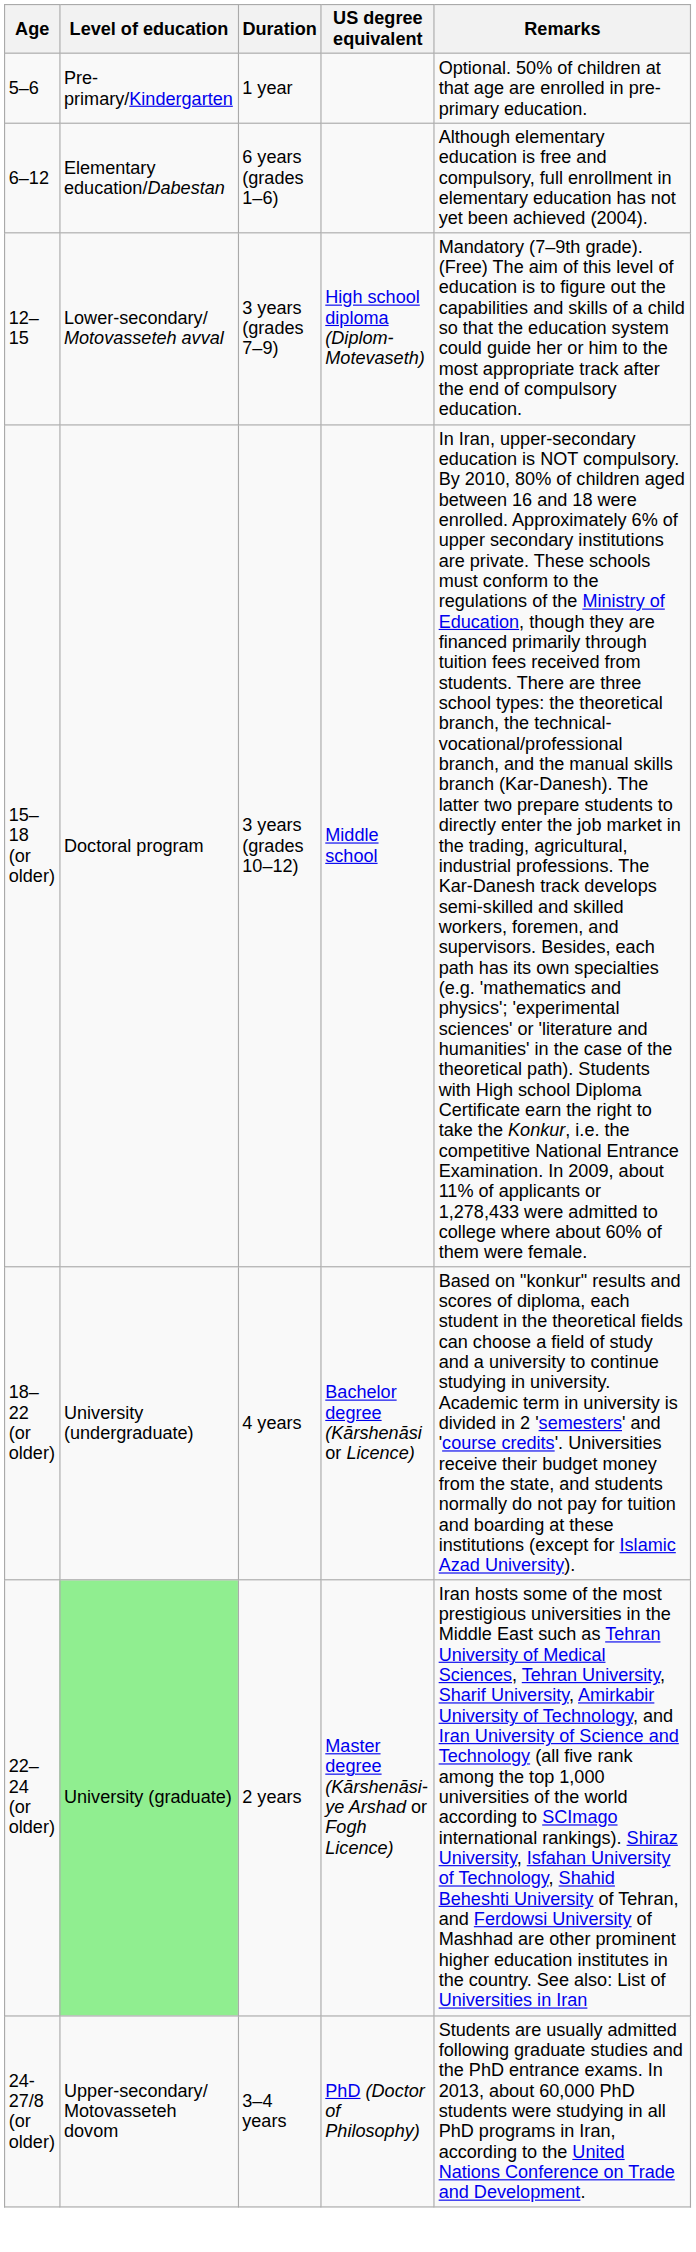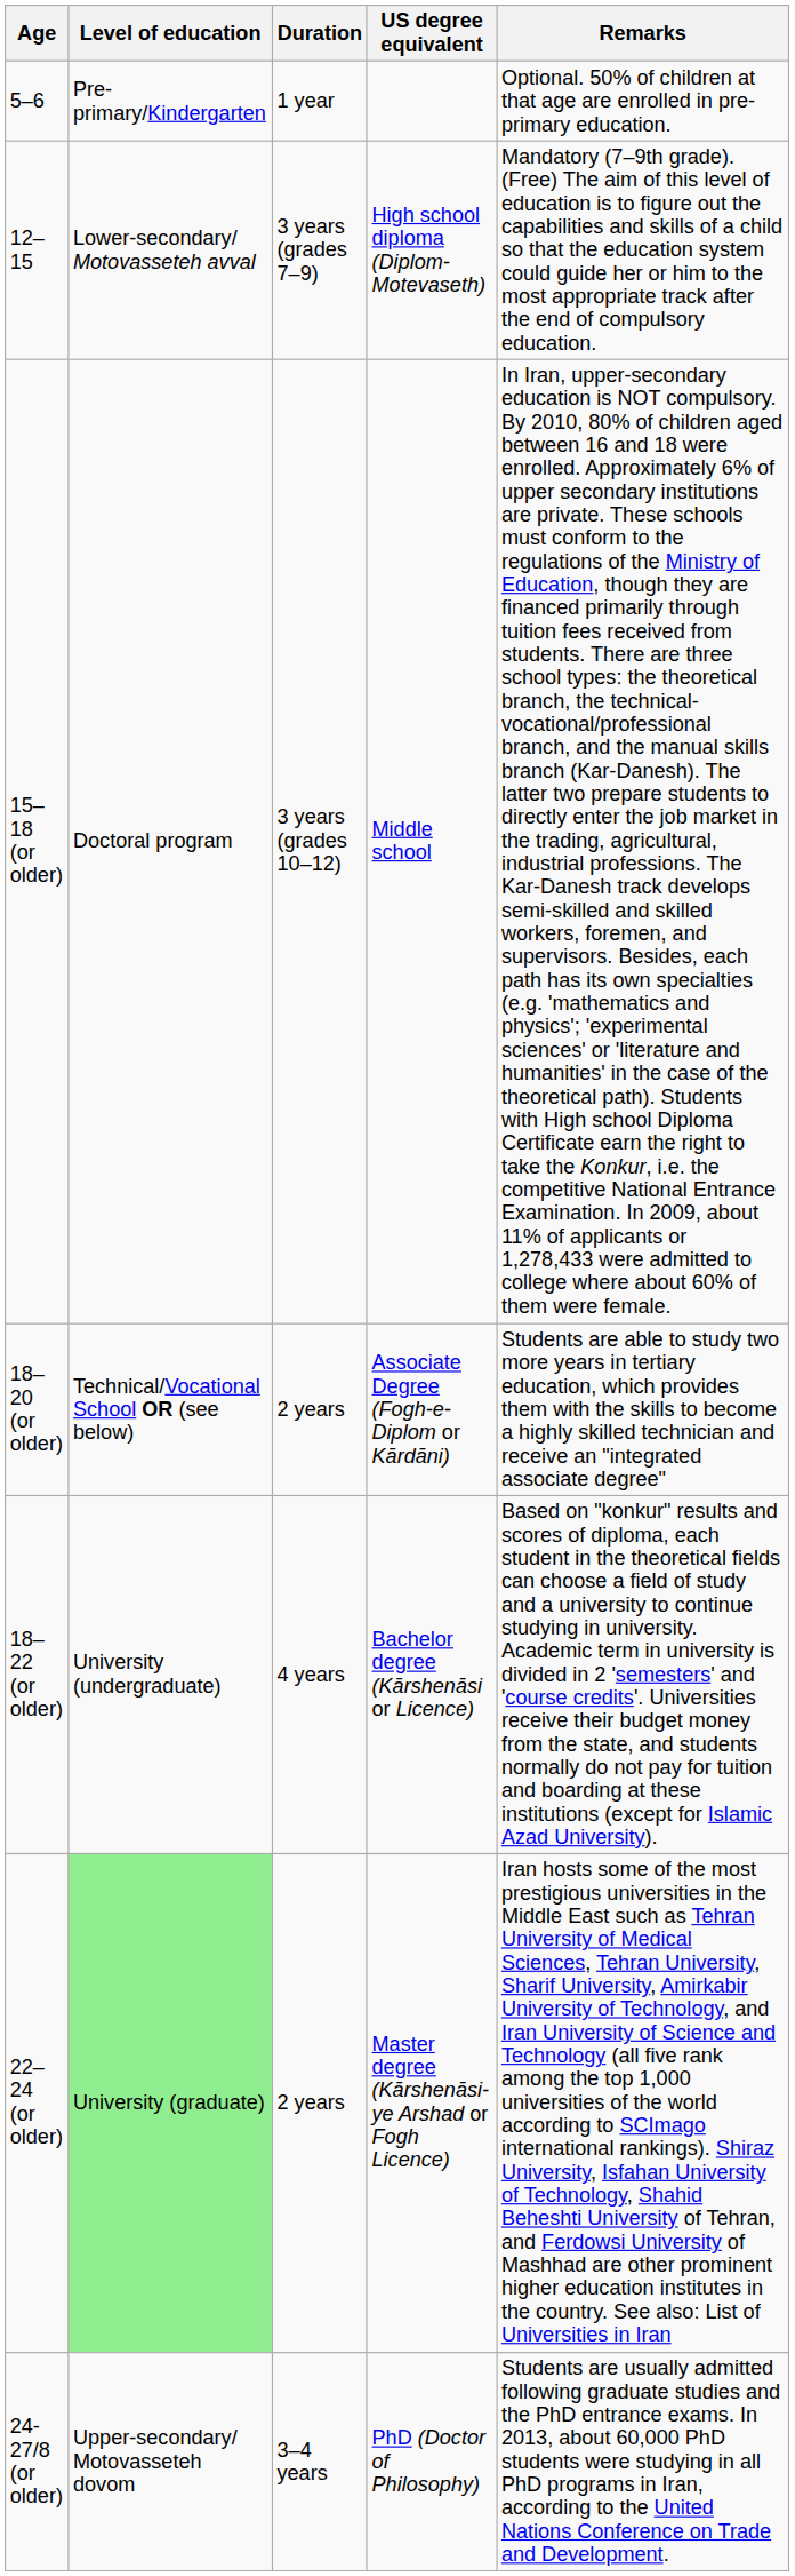- row: 6–12 | Elementary education/Dabestan | 6 years (grades 1–6) | Although elementary education is free and compulsory, full enrollment in elementary education has not yet been achieved (2004).
+ row: 18–20 (or older) | Technical/Vocational School OR (see below) | 2 years | Associate Degree (Fogh-e-Diplom or Kārdāni) | Students are able to study two more years in tertiary education, which provides them with the skills to become a highly skilled technician and receive an "integrated associate degree"
